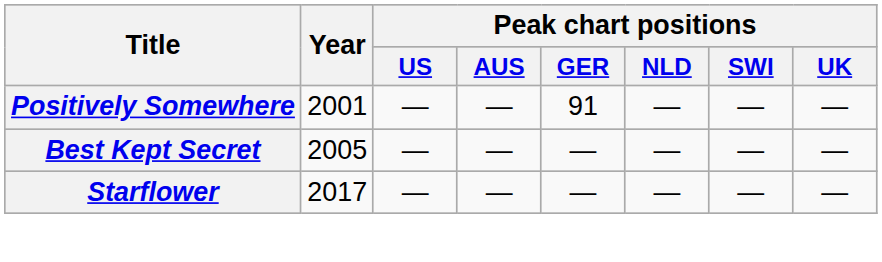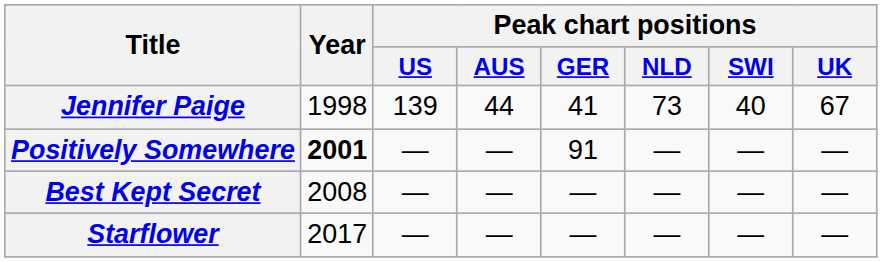+ row: Jennifer Paige | 1998 | 139 | 44 | 41 | 73 | 40 | 67
Positively Somewhere | Year: normal -> bold
Best Kept Secret | Year: 2005 -> 2008
